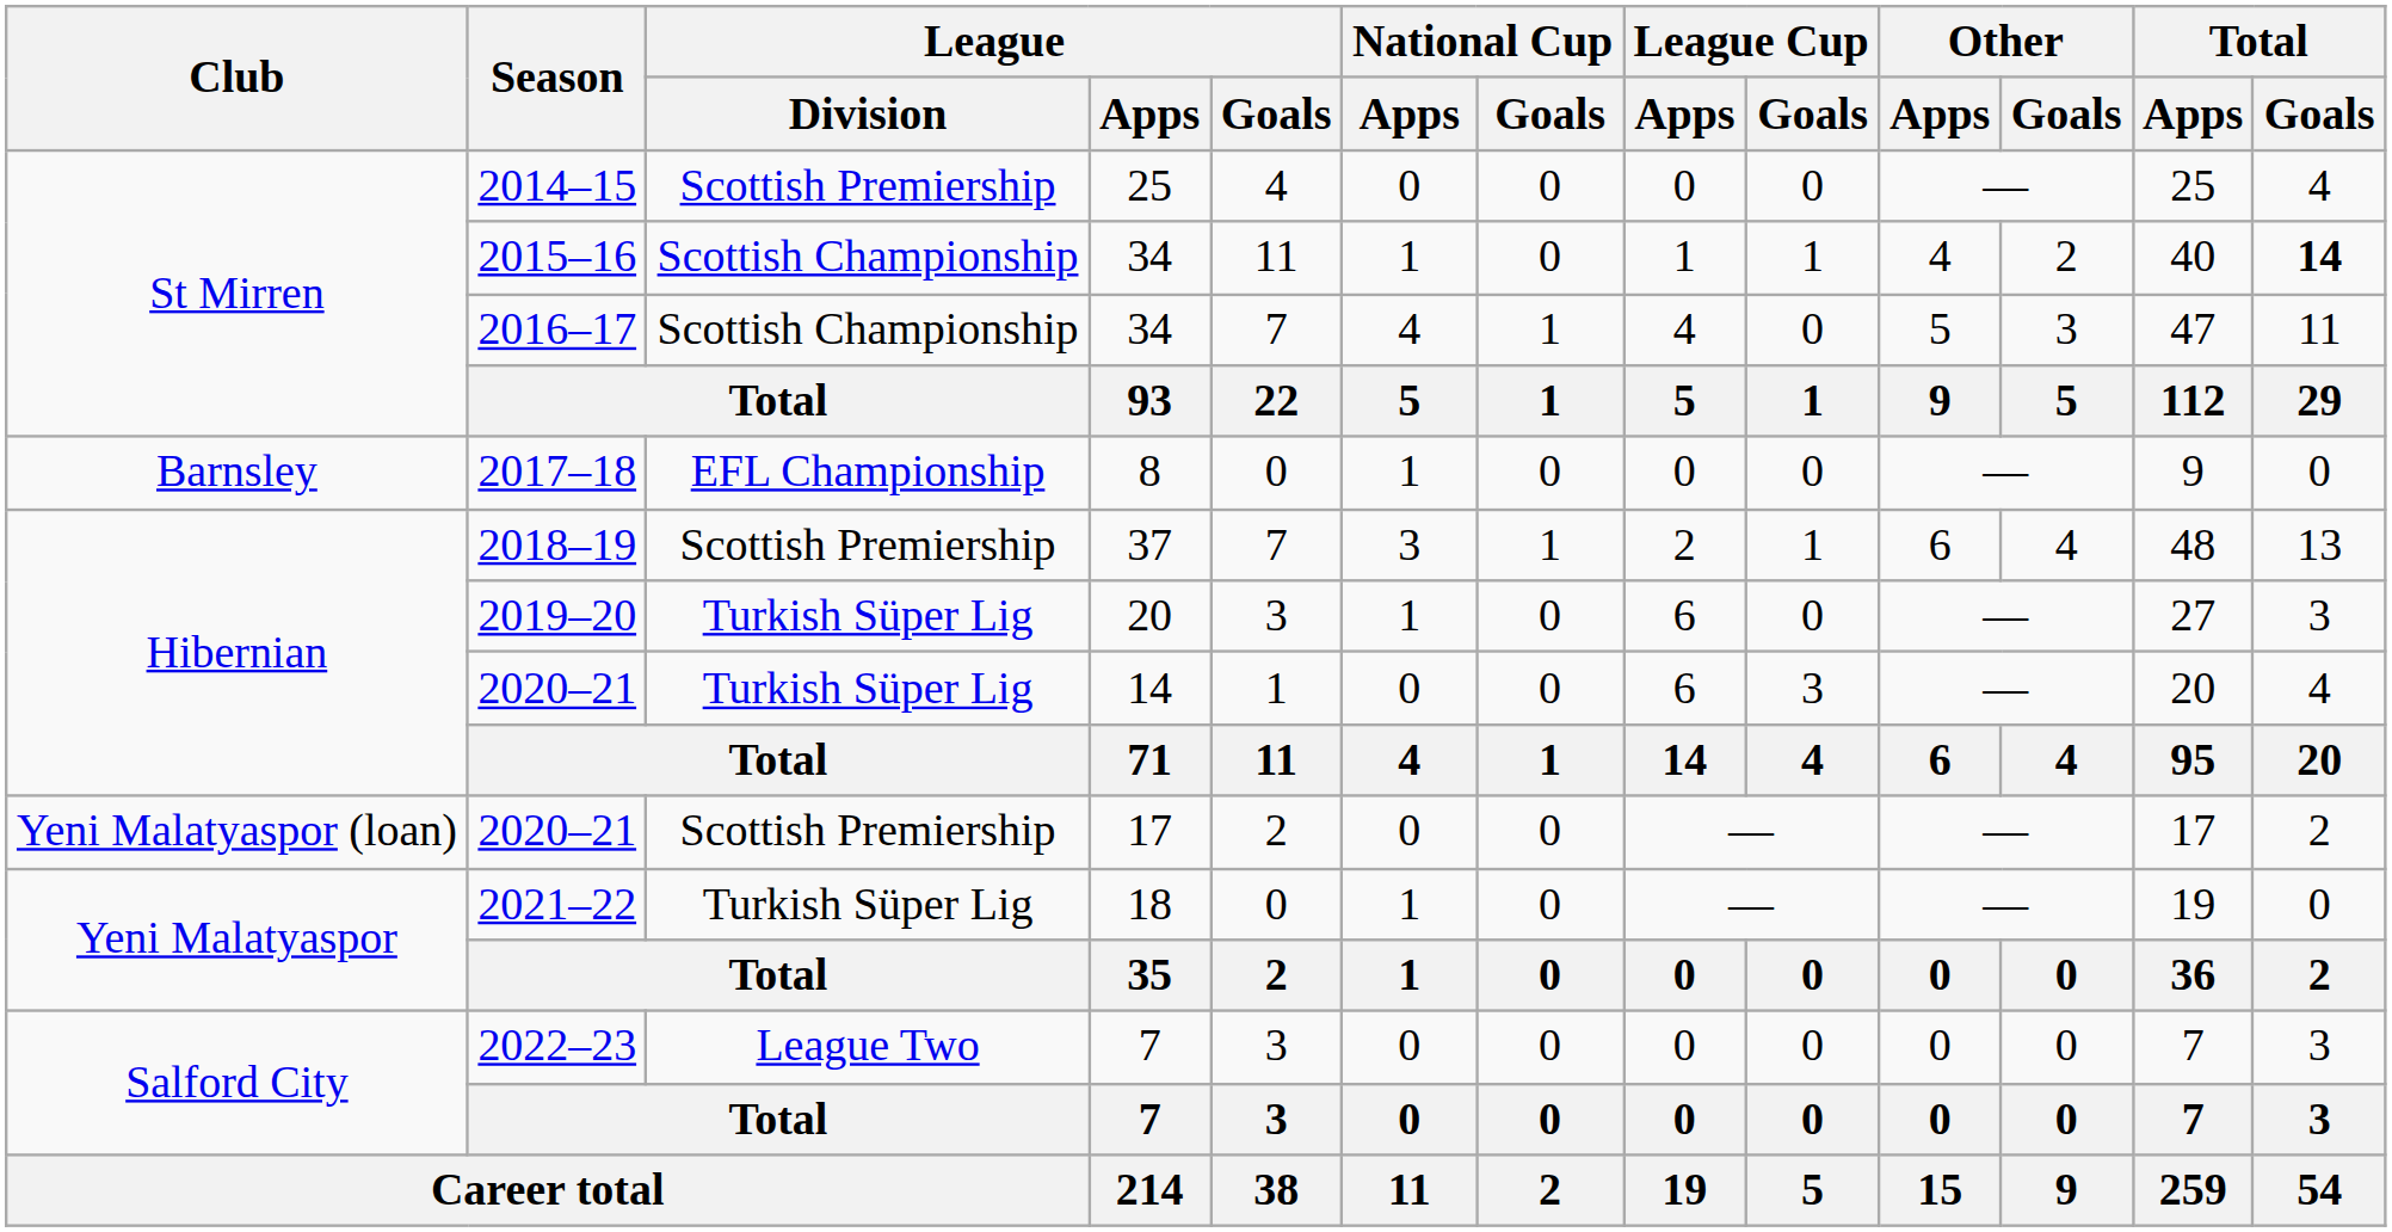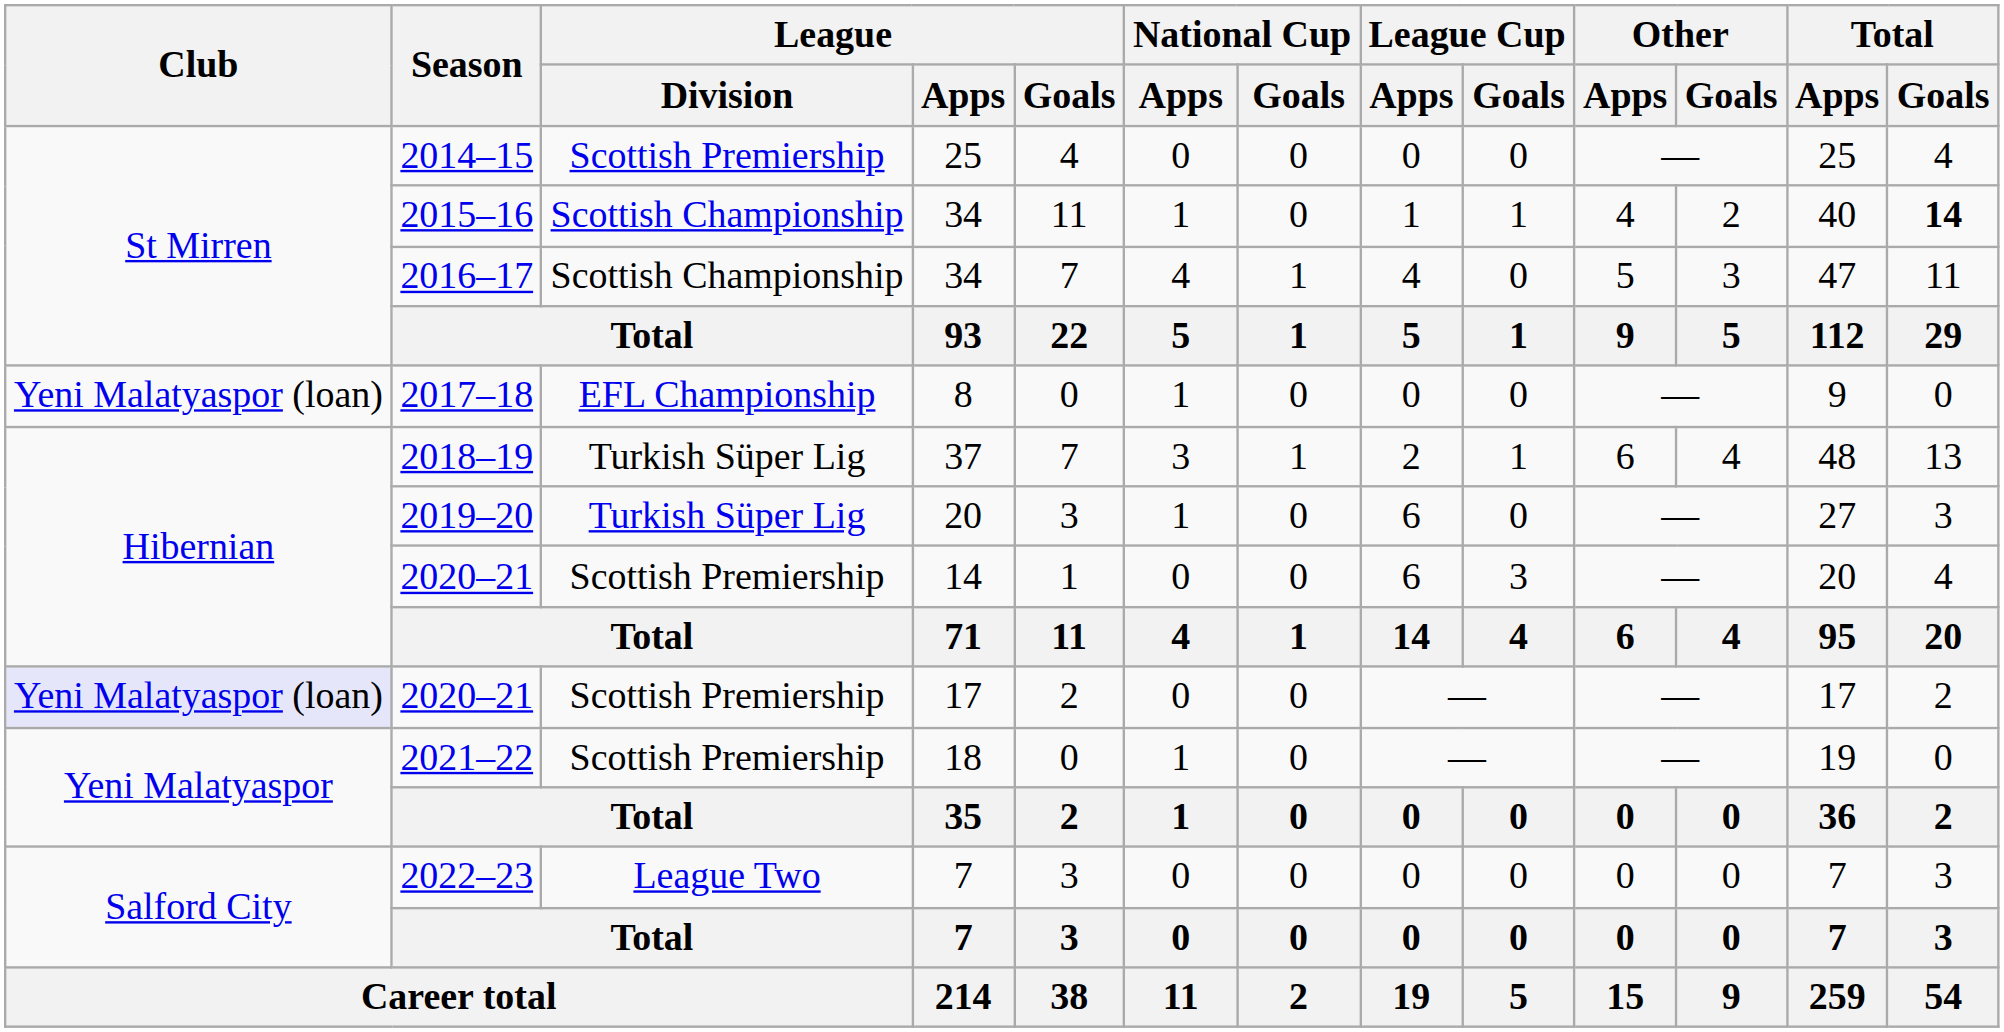2017–18 | Club: Barnsley -> Yeni Malatyaspor (loan)
2018–19 | League / Division: Scottish Premiership -> Turkish Süper Lig
2020–21 / 14 | League / Division: Turkish Süper Lig -> Scottish Premiership
2020–21 / 17 | Club: no background -> lavender background
2021–22 | League / Division: Turkish Süper Lig -> Scottish Premiership
